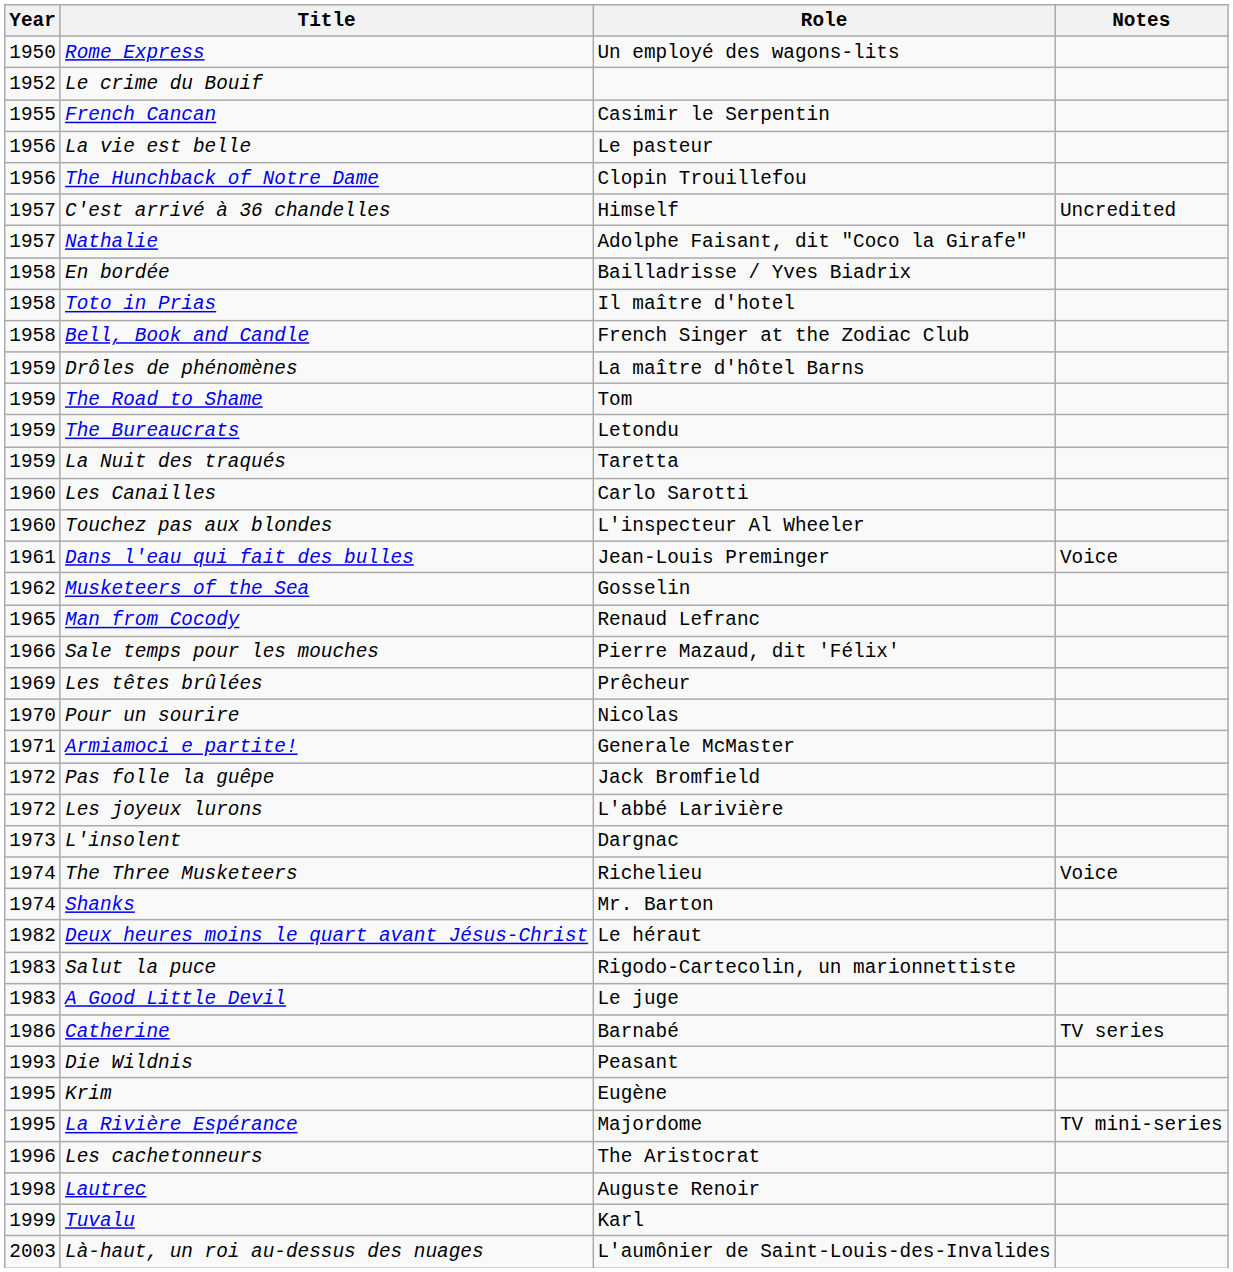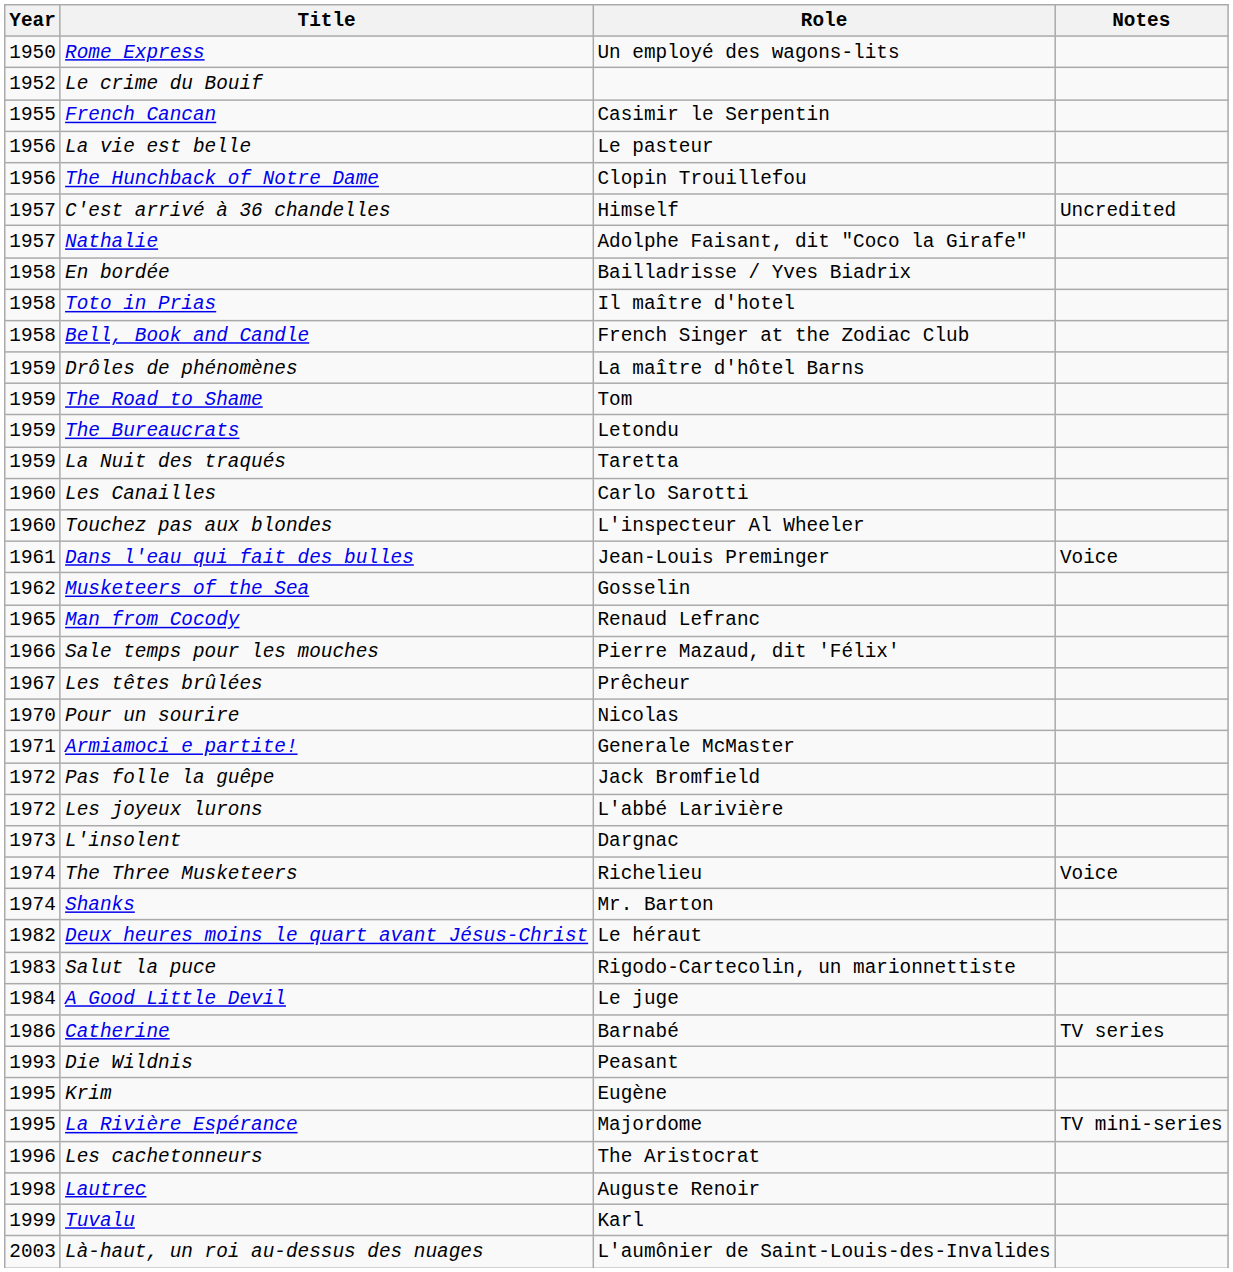Les têtes brûlées | Year: 1969 -> 1967
A Good Little Devil | Year: 1983 -> 1984
